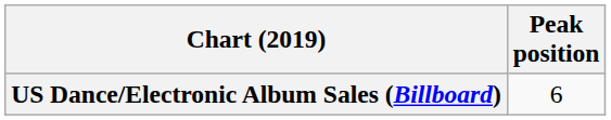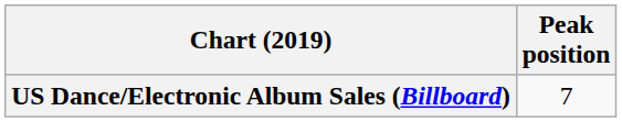US Dance/Electronic Album Sales (Billboard) | Peak position: 6 -> 7
